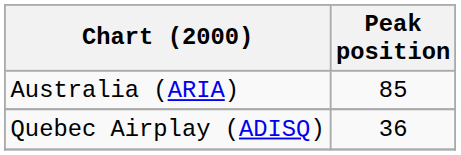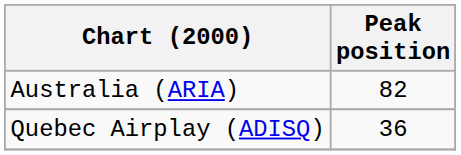Australia (ARIA) | Peak position: 85 -> 82
